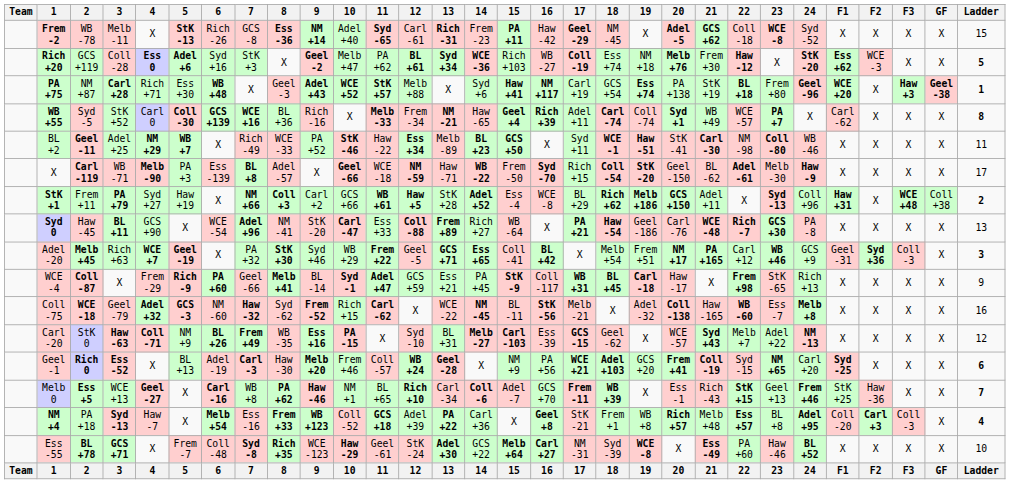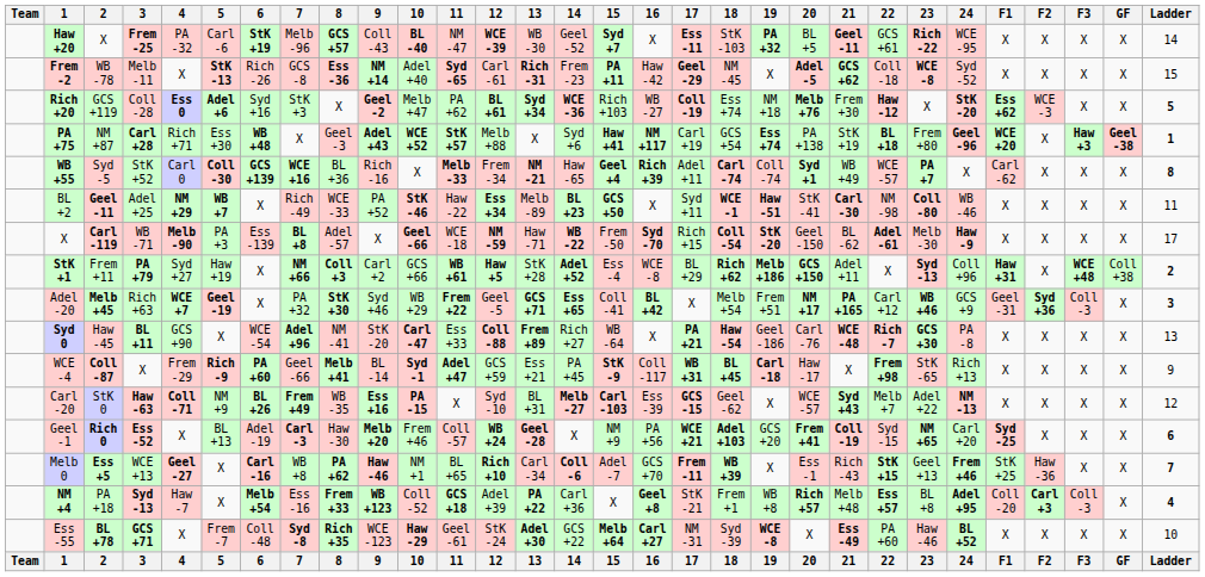+ row: Haw +20 | X | Frem -25 | PA -32 | Carl -6 | StK +19 | Melb -96 | GCS +57 | Coll -43 | BL -40 | NM -47 | WCE -39 | WB -30 | Geel -52 | Syd +7 | X | Ess -11 | StK -103 | PA +32 | BL +5 | Geel -11 | GCS +61 | Rich -22 | WCE -95 | X | X | X | X | 14
rows swapped: Adel -20 <-> Syd 0
- row: Coll -75 | WCE -18 | Geel -79 | Adel +32 | GCS -3 | NM -60 | Haw -32 | Syd -62 | Frem -52 | Rich +15 | Carl -62 | X | WCE -22 | NM -45 | BL -11 | StK -56 | Melb -21 | X | Adel -32 | Coll -138 | Haw -165 | WB -60 | Ess -7 | Melb +8 | X | X | X | X | 16
